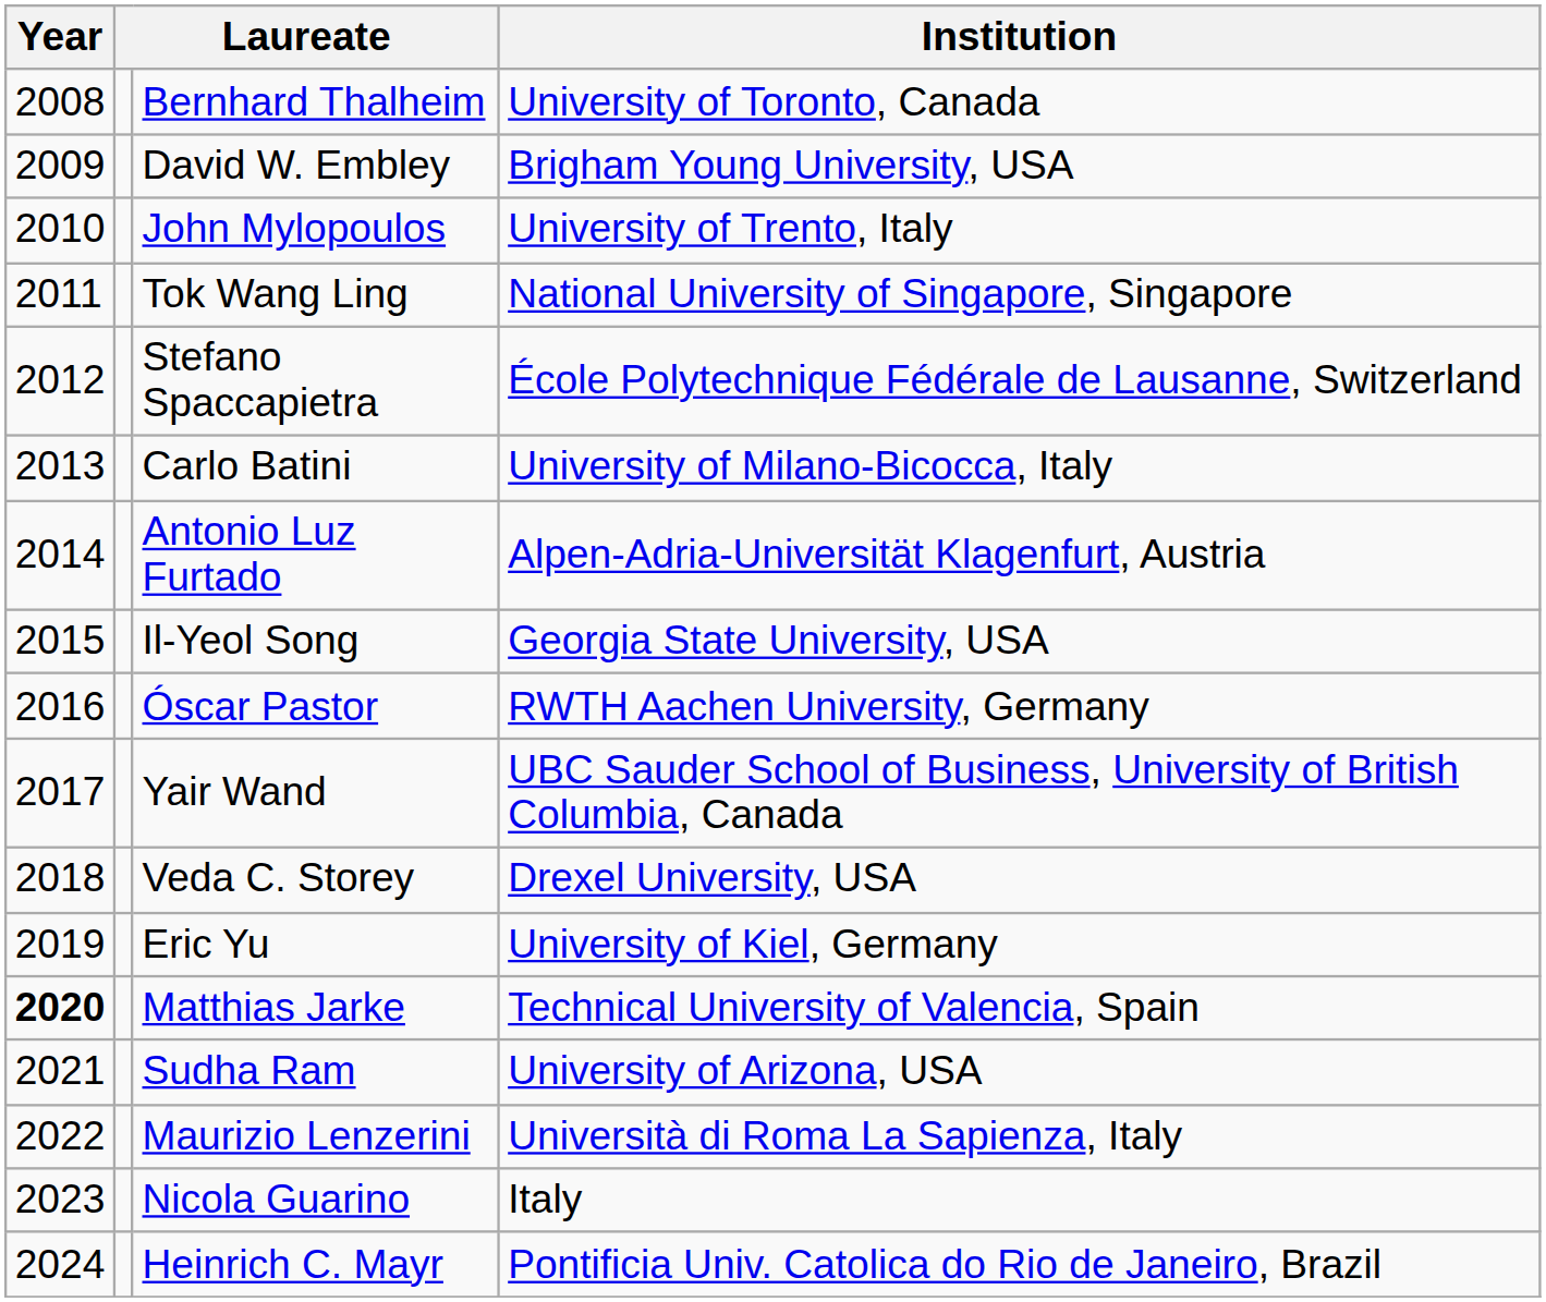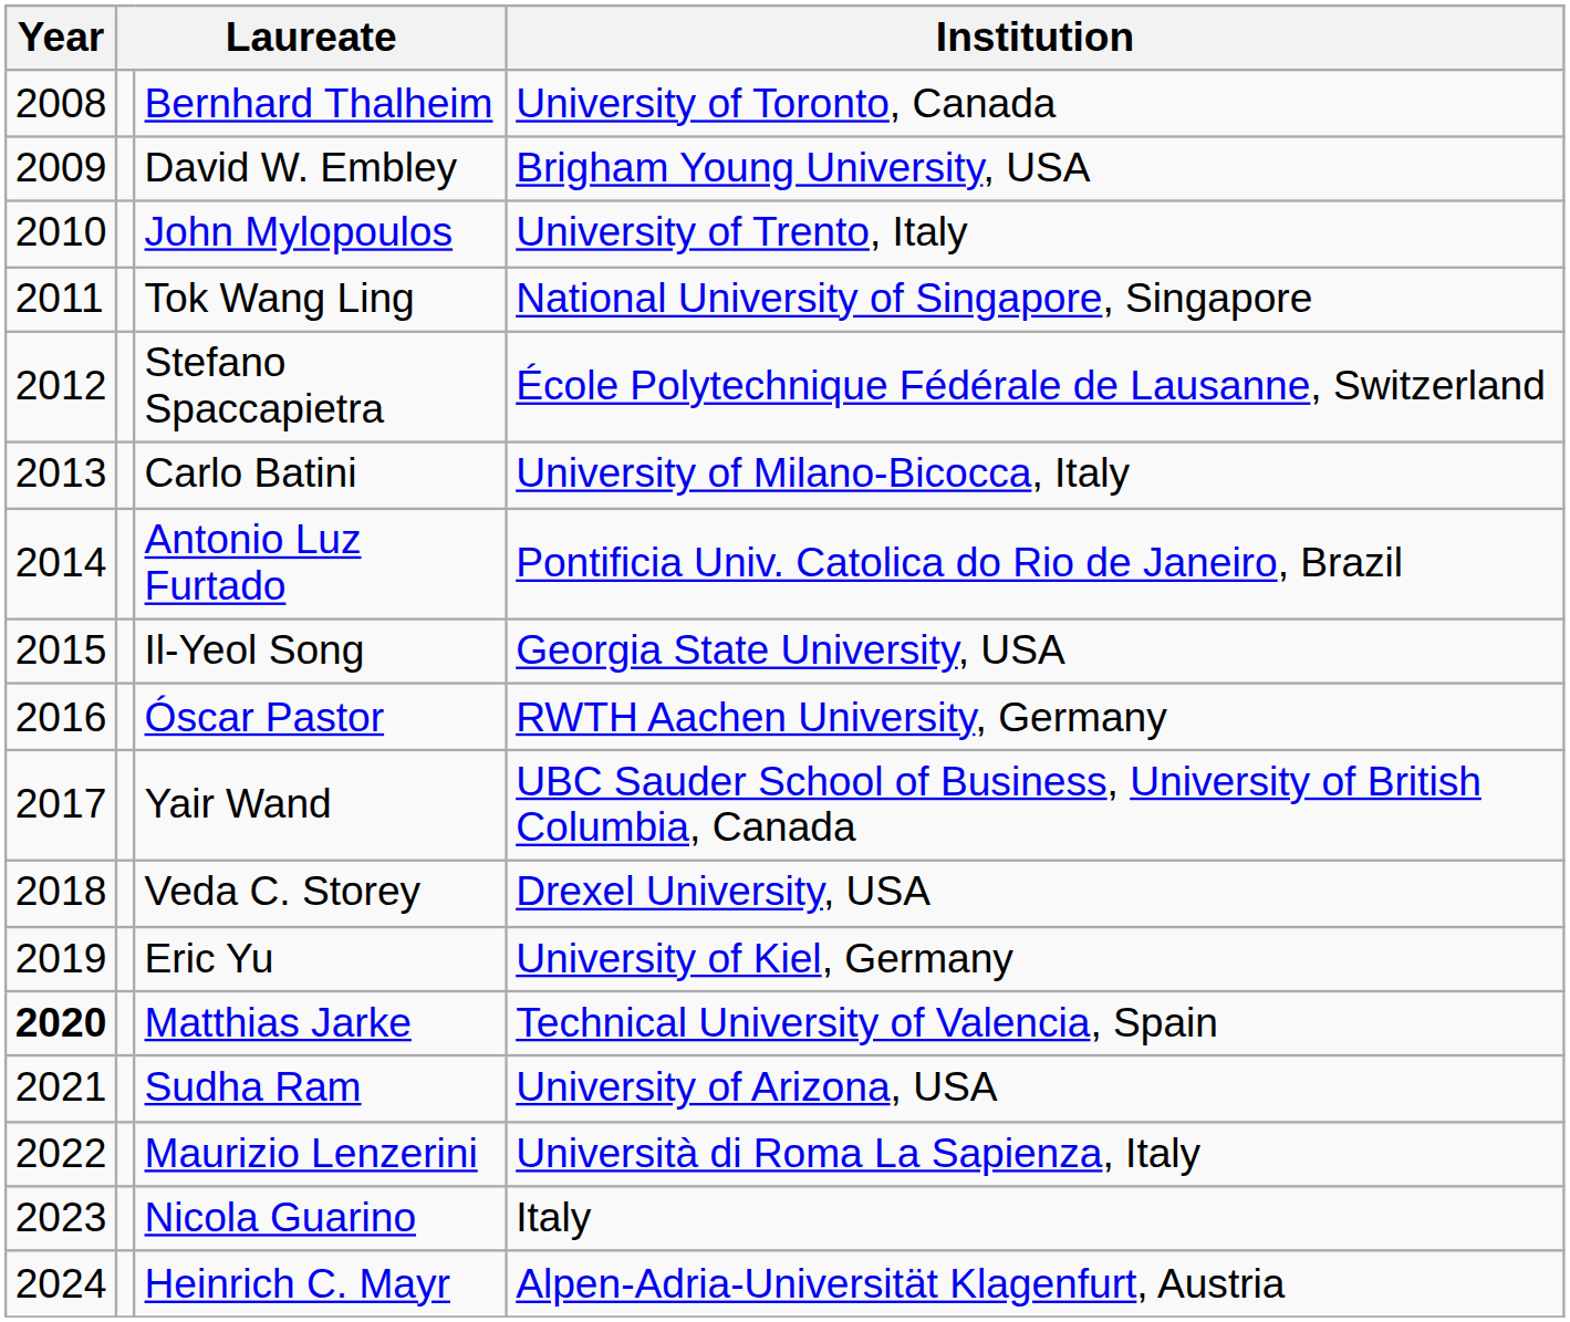Antonio Luz Furtado | Institution: Alpen-Adria-Universität Klagenfurt, Austria -> Pontificia Univ. Catolica do Rio de Janeiro, Brazil
Heinrich C. Mayr | Institution: Pontificia Univ. Catolica do Rio de Janeiro, Brazil -> Alpen-Adria-Universität Klagenfurt, Austria
